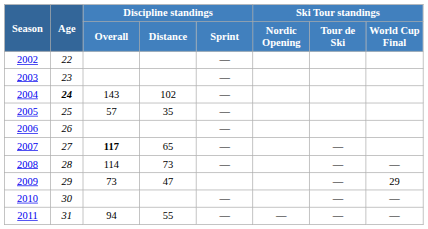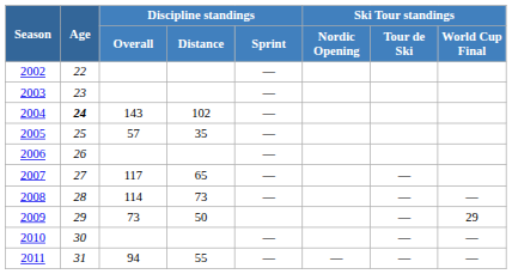2007 | Discipline standings / Overall: bold -> normal
2009 | Discipline standings / Distance: 47 -> 50
